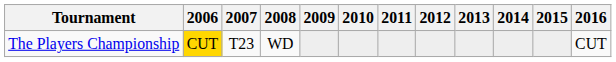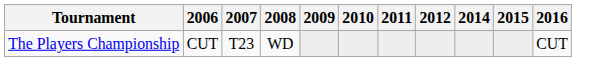- column: 2013
The Players Championship | 2006: gold background -> no background
